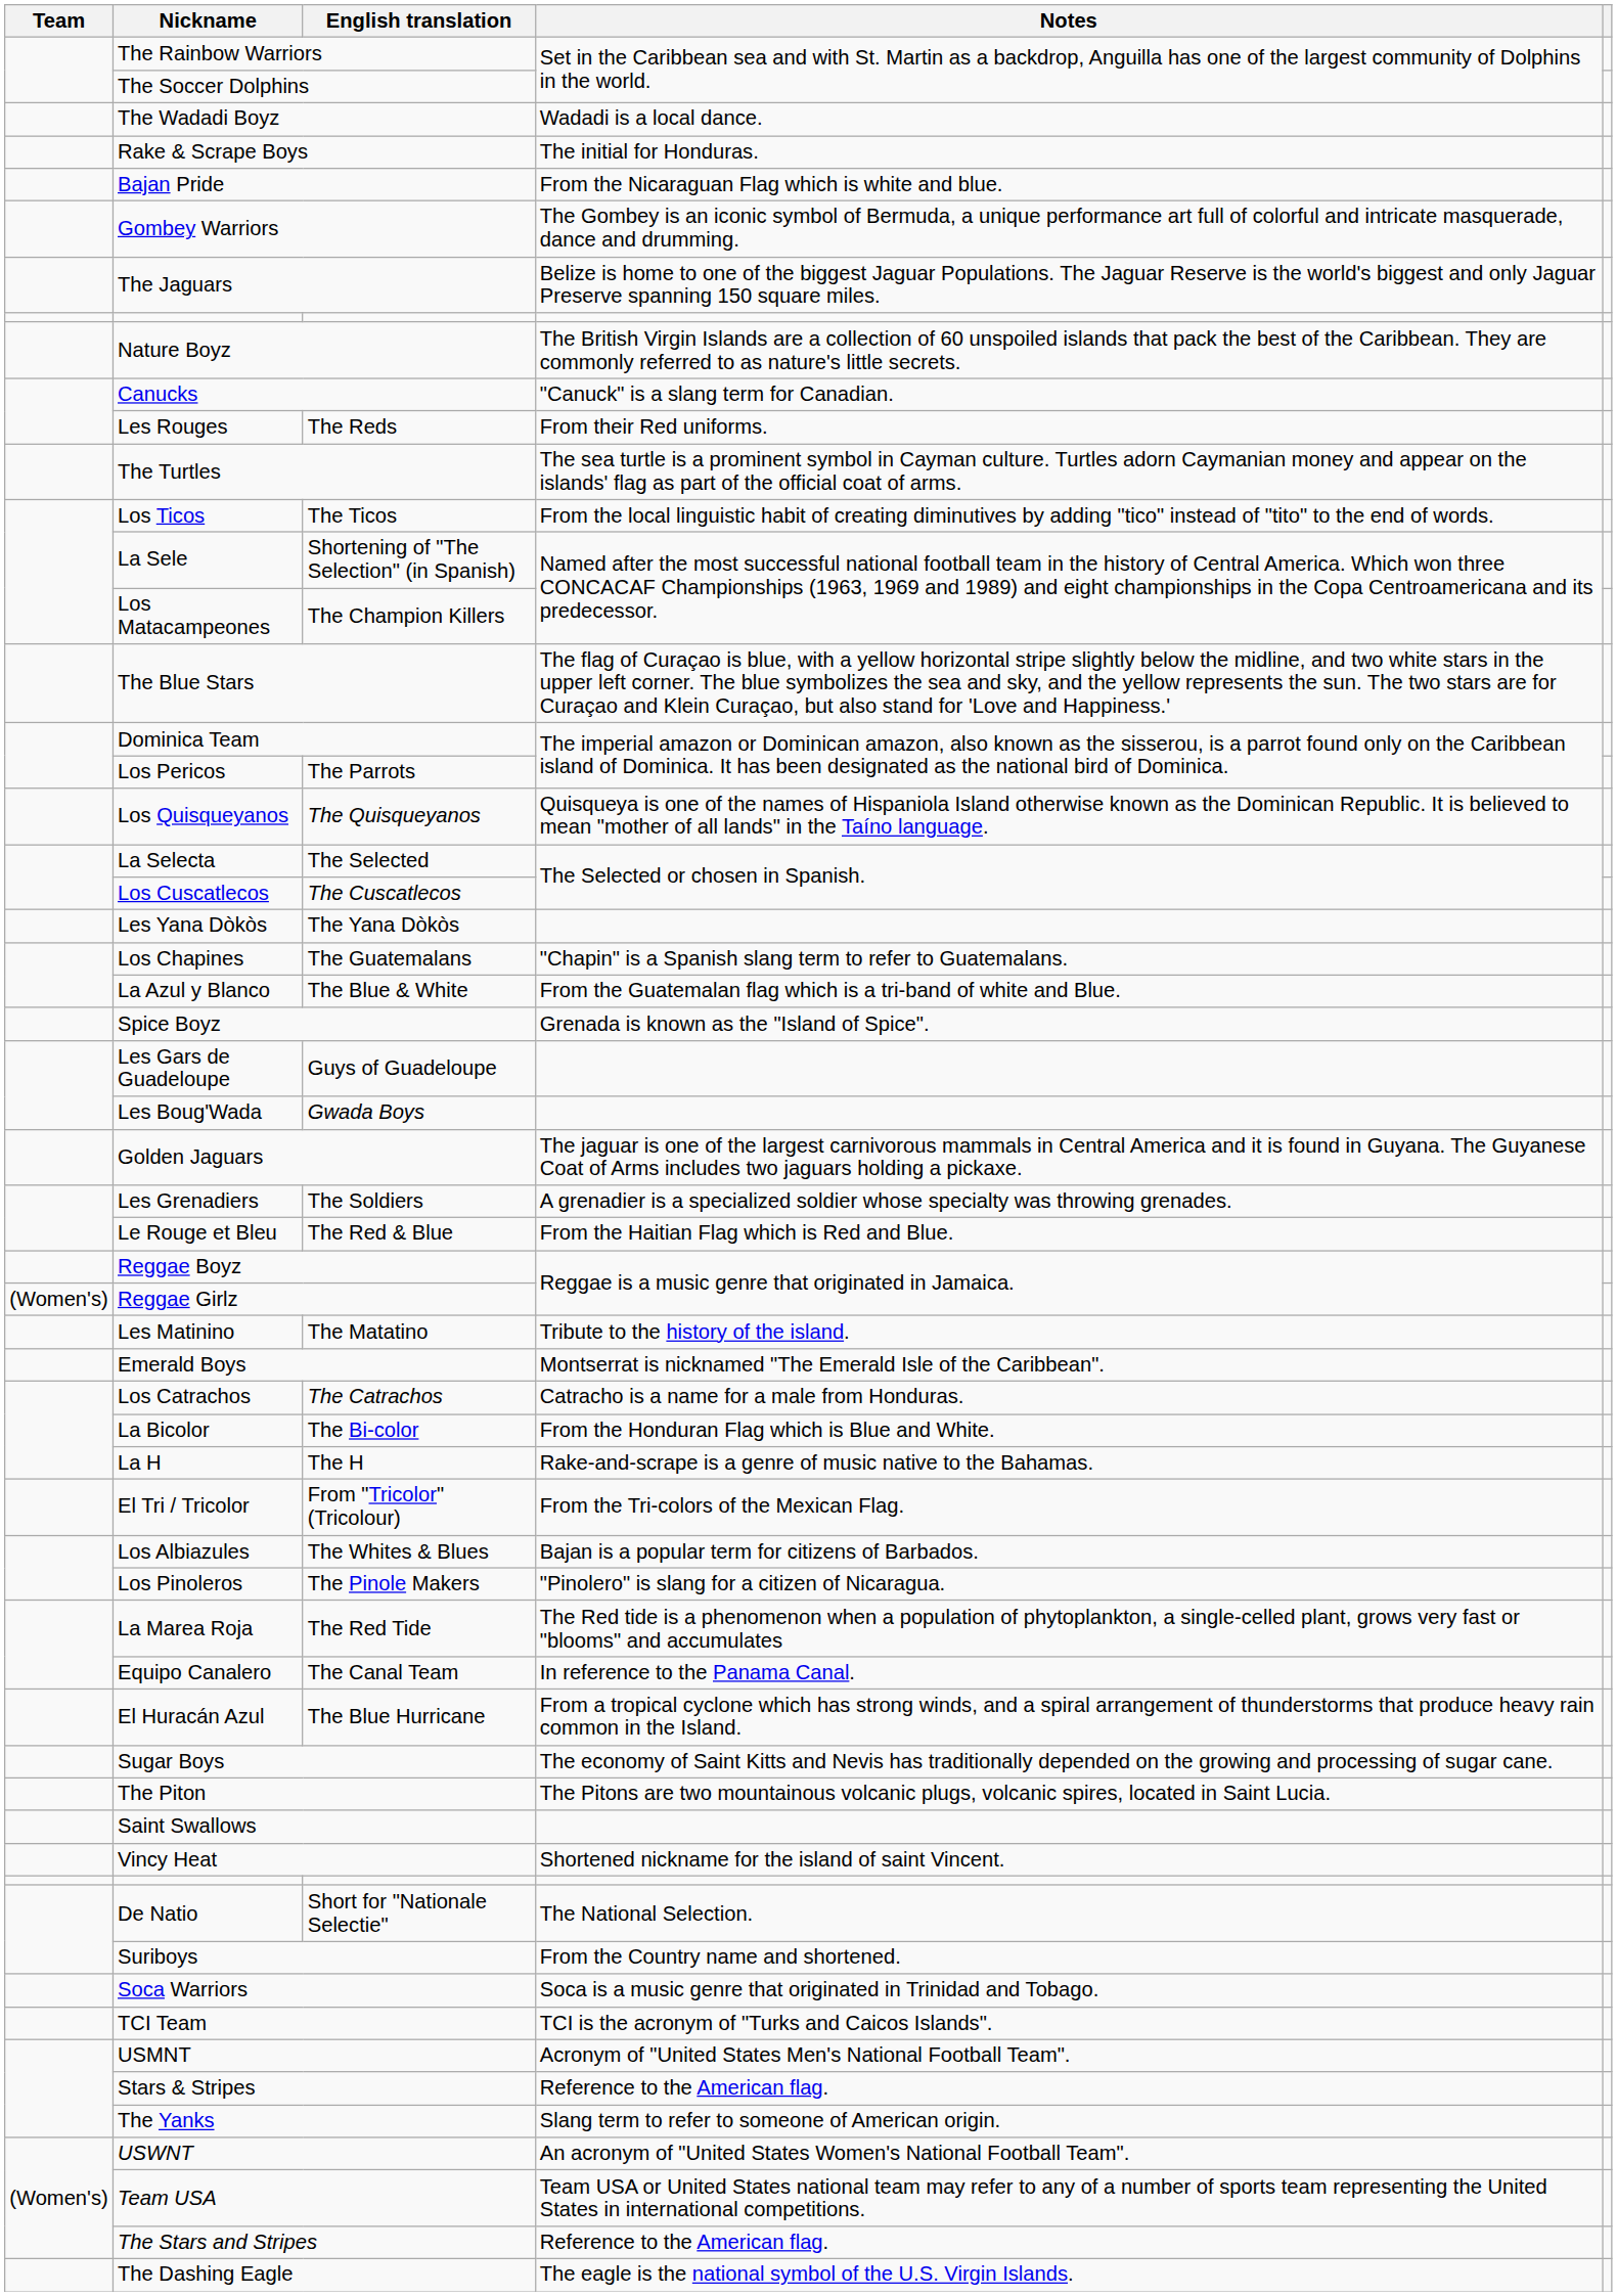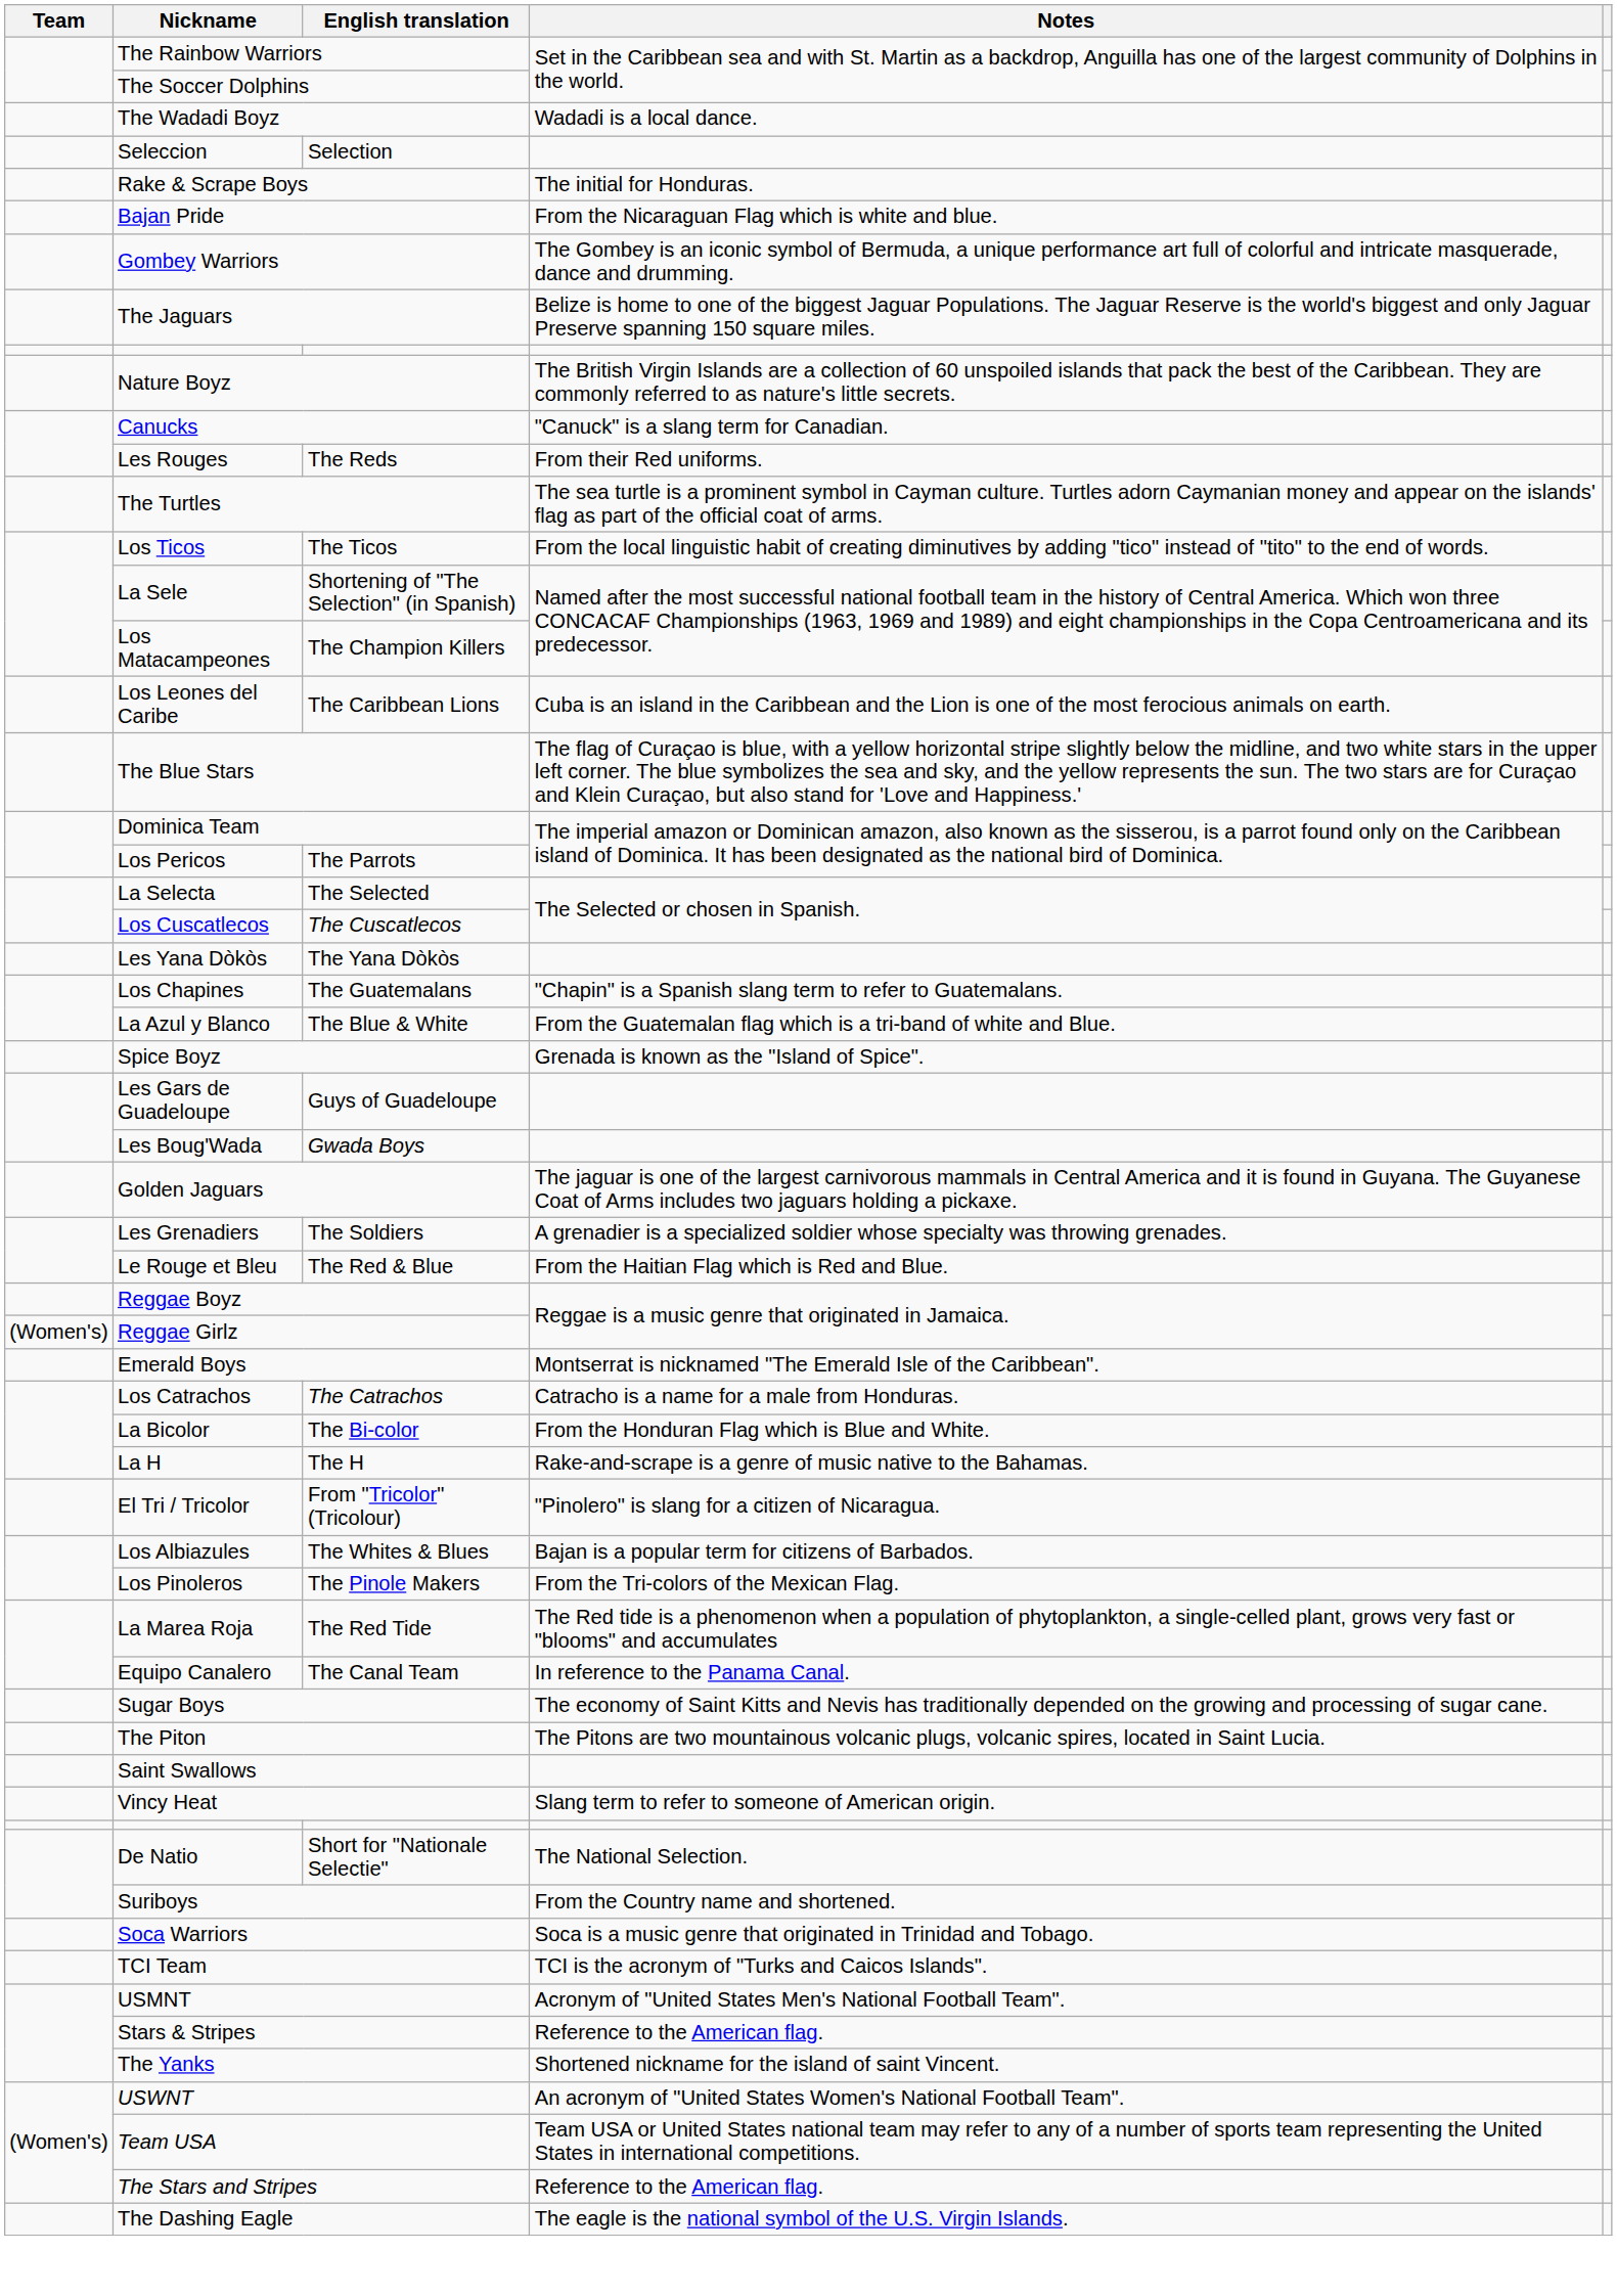+ row: Seleccion | Selection
+ row: Los Leones del Caribe | The Caribbean Lions | Cuba is an island in the Caribbean and the Lion is one of the most ferocious animals on earth.
- row: Los Quisqueyanos | The Quisqueyanos | Quisqueya is one of the names of Hispaniola Island otherwise known as the Dominican Republic. It is believed to mean "mother of all lands" in the Taíno language.
- row: Les Matinino | The Matatino | Tribute to the history of the island.
El Tri / Tricolor | Notes: From the Tri-colors of the Mexican Flag. -> "Pinolero" is slang for a citizen of Nicaragua.
Los Pinoleros | Notes: "Pinolero" is slang for a citizen of Nicaragua. -> From the Tri-colors of the Mexican Flag.
- row: El Huracán Azul | The Blue Hurricane | From a tropical cyclone which has strong winds, and a spiral arrangement of thunderstorms that produce heavy rain common in the Island.
Vincy Heat | Notes: Shortened nickname for the island of saint Vincent. -> Slang term to refer to someone of American origin.
The Yanks | Notes: Slang term to refer to someone of American origin. -> Shortened nickname for the island of saint Vincent.
